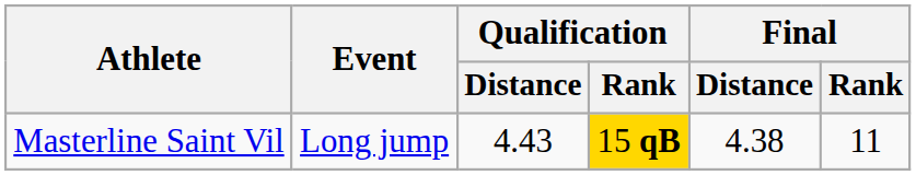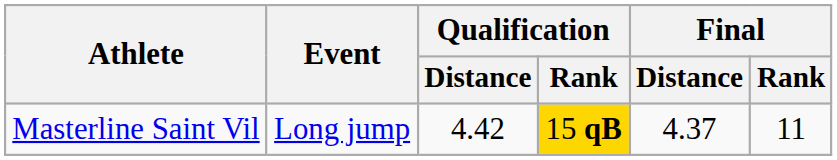Masterline Saint Vil | Qualification / Distance: 4.43 -> 4.42
Masterline Saint Vil | Final / Distance: 4.38 -> 4.37
